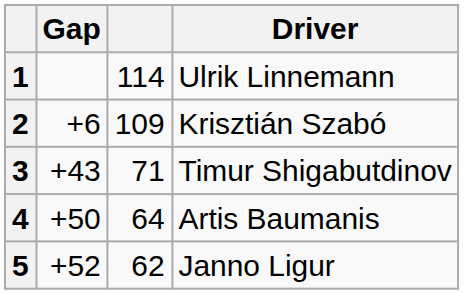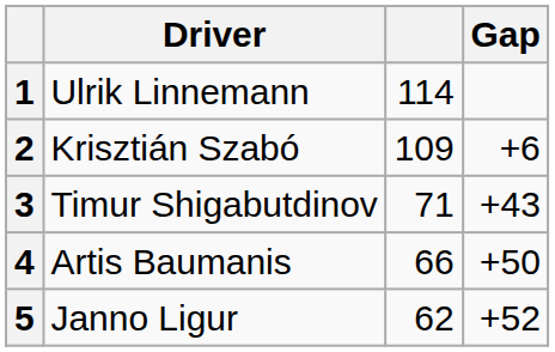columns swapped: Driver <-> Gap
4 | column 3: 64 -> 66
